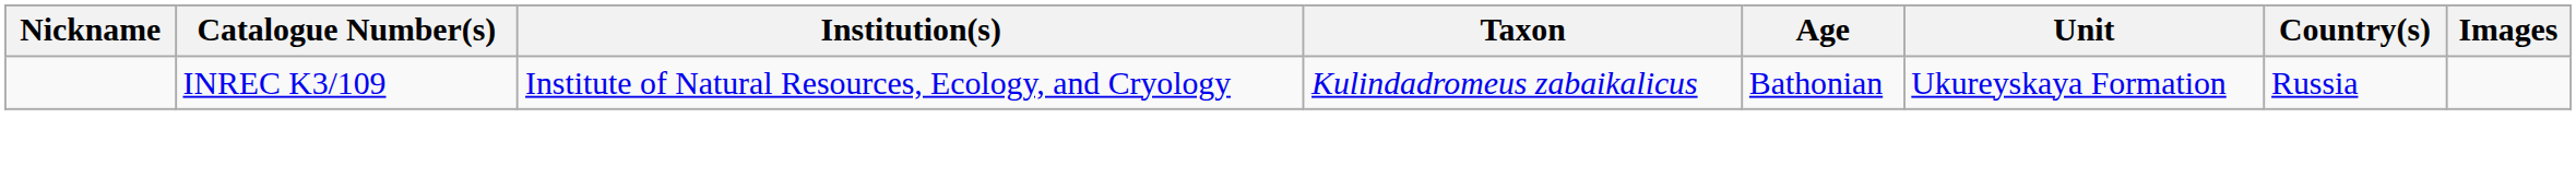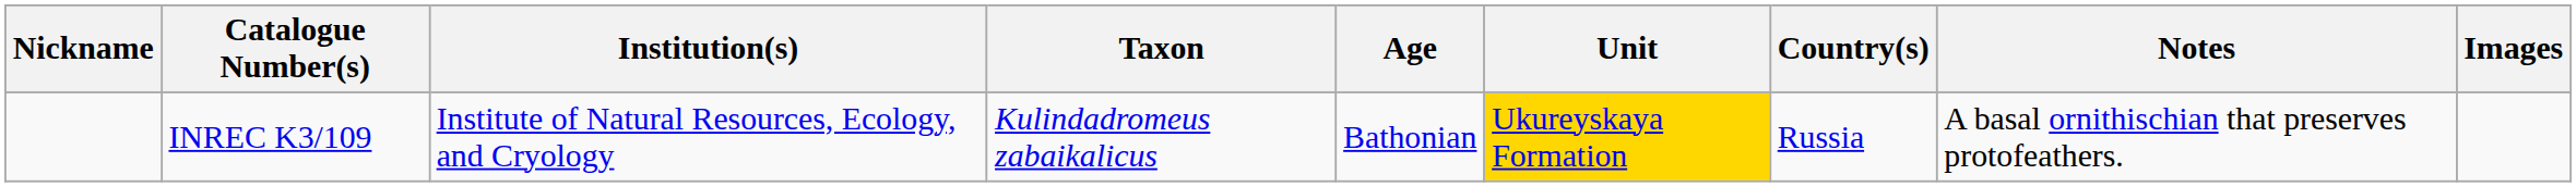+ column: Notes | A basal ornithischian that preserves protofeathers.
INREC K3/109 | Unit: no background -> gold background
